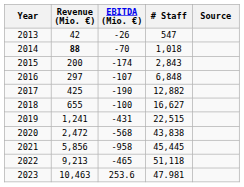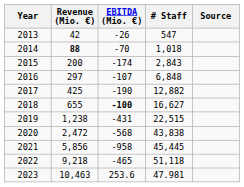2018 | EBITDA (Mio. €): normal -> bold
2019 | Revenue (Mio. €): 1,241 -> 1,238
2022 | Revenue (Mio. €): 9,213 -> 9,218
